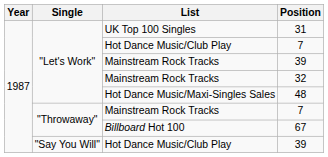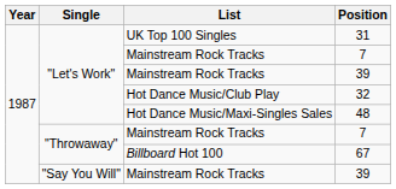"Let's Work" / 7 | List: Hot Dance Music/Club Play -> Mainstream Rock Tracks
32 | List: Mainstream Rock Tracks -> Hot Dance Music/Club Play
"Say You Will" / 39 | List: Hot Dance Music/Club Play -> Mainstream Rock Tracks
